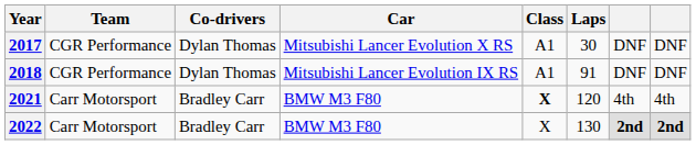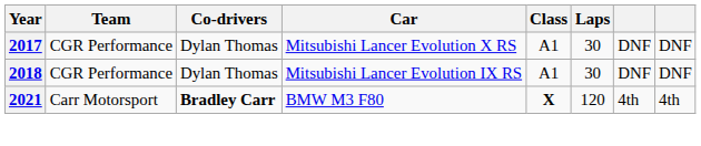2018 | Laps: 91 -> 30
2021 | Co-drivers: normal -> bold
- row: 2022 | Carr Motorsport | Bradley Carr | BMW M3 F80 | X | 130 | 2nd | 2nd
